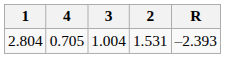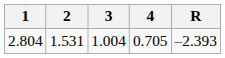columns swapped: 2 <-> 4
